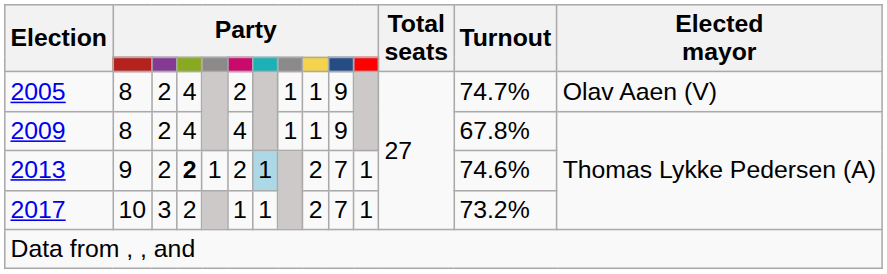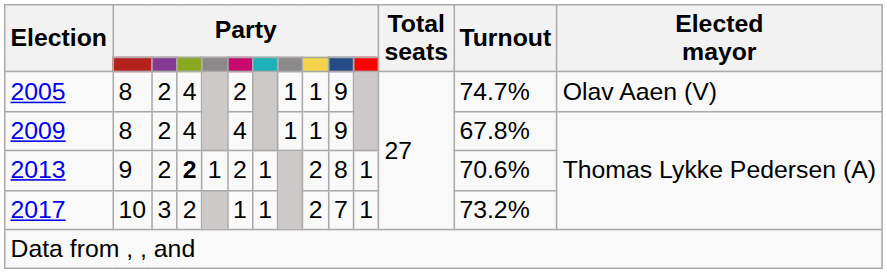2013 | column 7: lightblue background -> no background
2013 | column 10: 7 -> 8
2013 | Turnout: 74.6% -> 70.6%
